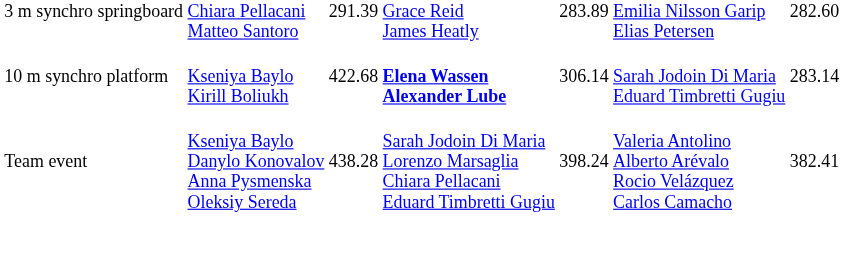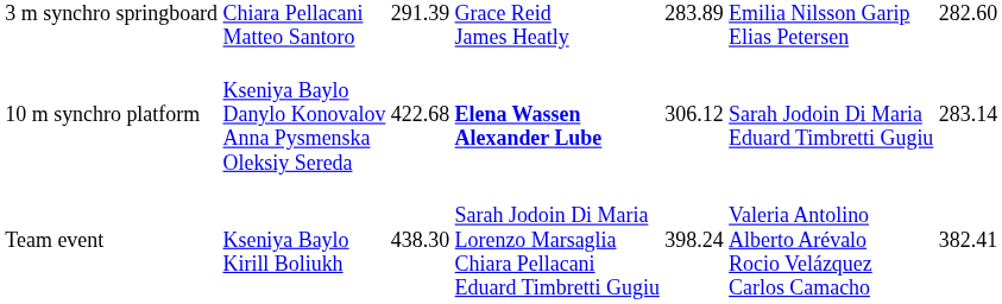10 m synchro platform | column 2: Kseniya Baylo Kirill Boliukh -> Kseniya Baylo Danylo Konovalov Anna Pysmenska Oleksiy Sereda
10 m synchro platform | column 5: 306.14 -> 306.12
Team event | column 2: Kseniya Baylo Danylo Konovalov Anna Pysmenska Oleksiy Sereda -> Kseniya Baylo Kirill Boliukh
Team event | column 3: 438.28 -> 438.30
